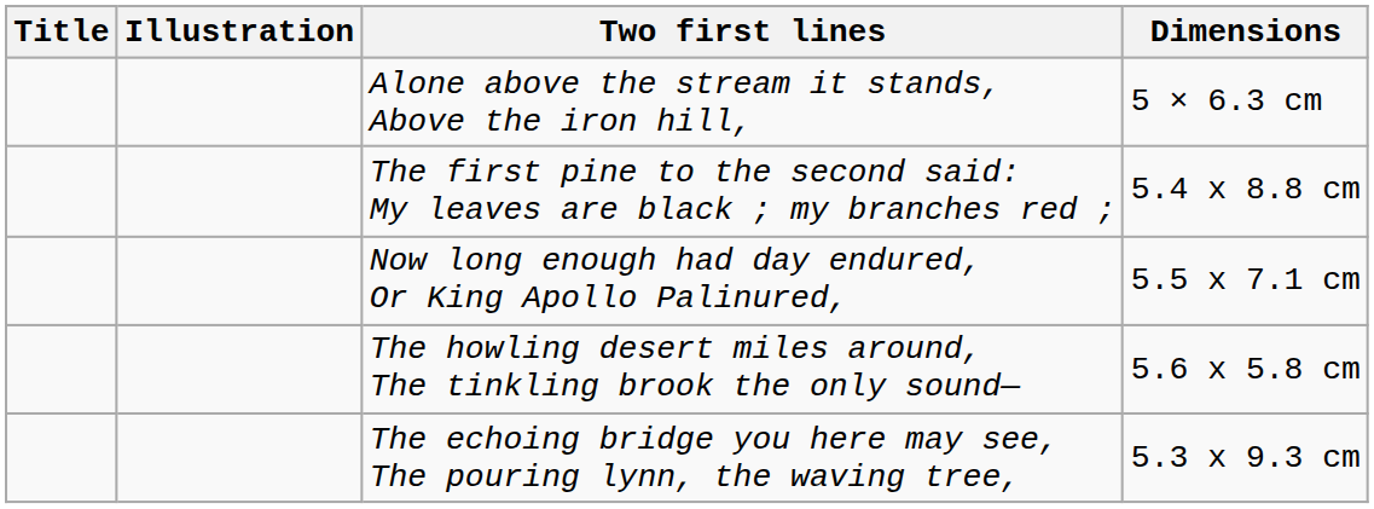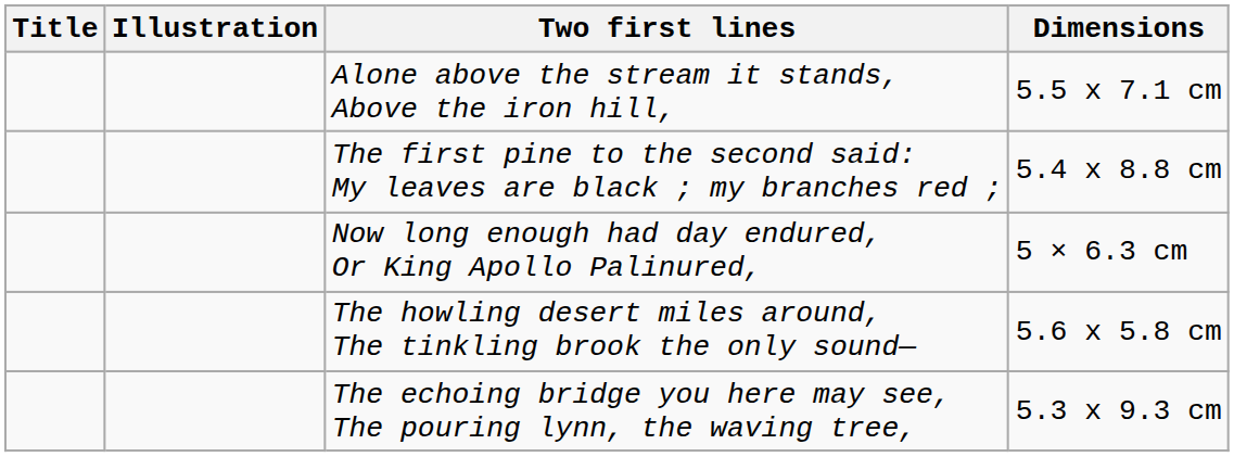Alone above the stream it stands, Above the iron hill, | Dimensions: 5 × 6.3 cm -> 5.5 x 7.1 cm
Now long enough had day endured, Or King Apollo Palinured, | Dimensions: 5.5 x 7.1 cm -> 5 × 6.3 cm
